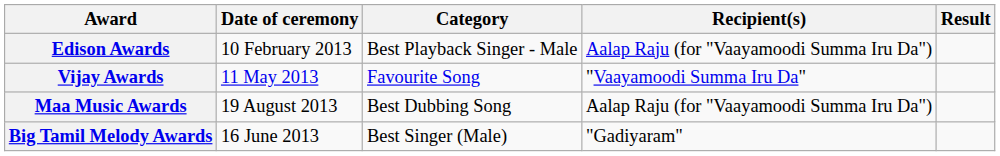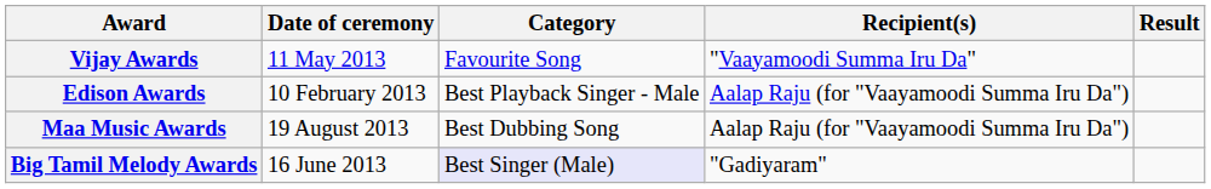rows swapped: Vijay Awards <-> Edison Awards
Big Tamil Melody Awards | Category: no background -> lavender background
